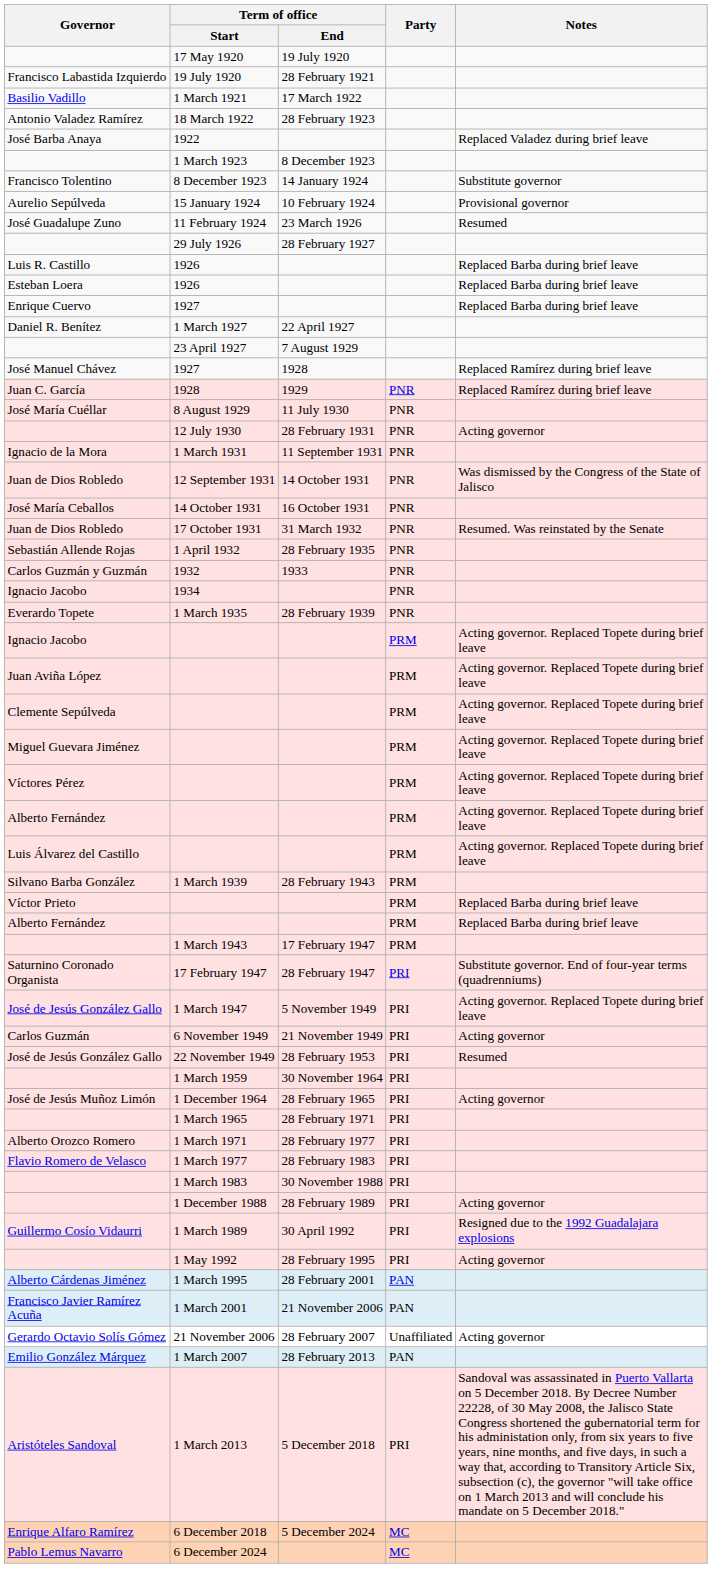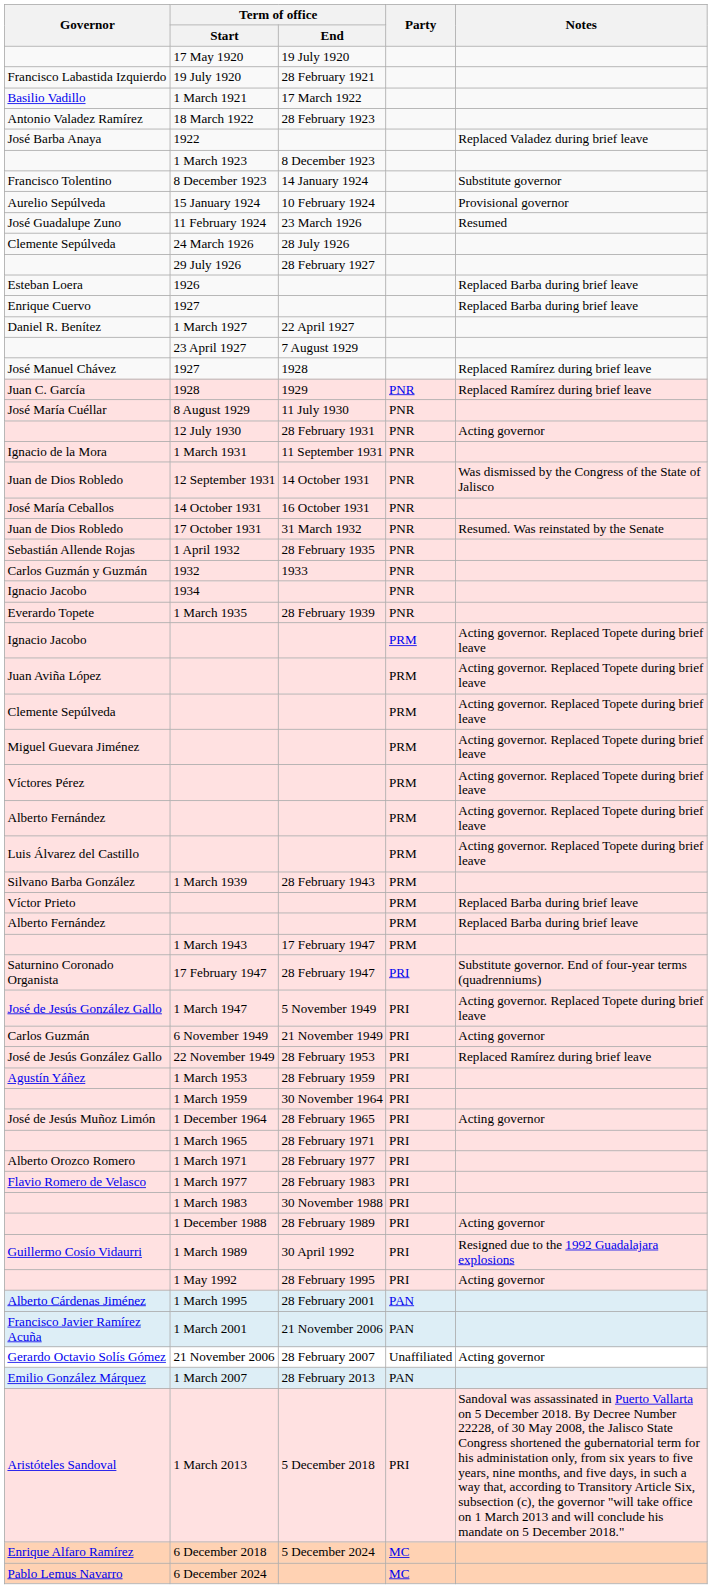+ row: Clemente Sepúlveda | 24 March 1926 | 28 July 1926
- row: Luis R. Castillo | 1926 | Replaced Barba during brief leave
22 November 1949 | Notes: Resumed -> Replaced Ramírez during brief leave
+ row: Agustín Yáñez | 1 March 1953 | 28 February 1959 | PRI
